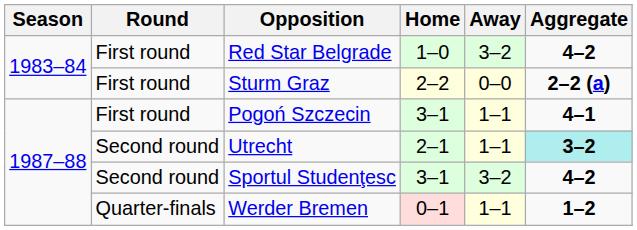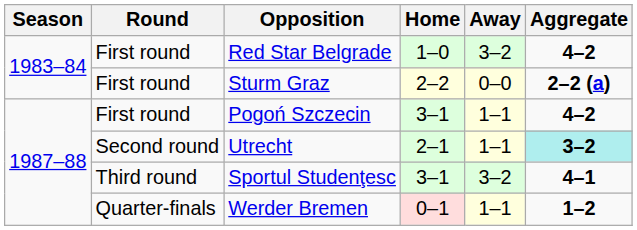Pogoń Szczecin | Aggregate: 4–1 -> 4–2
Sportul Studenţesc | Round: Second round -> Third round
Sportul Studenţesc | Aggregate: 4–2 -> 4–1
